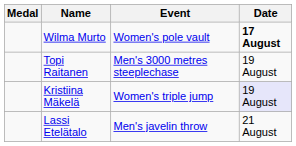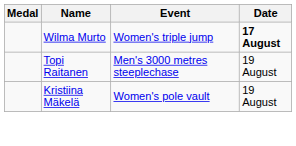Wilma Murto | Event: Women's pole vault -> Women's triple jump
Kristiina Mäkelä | Event: Women's triple jump -> Women's pole vault
Kristiina Mäkelä | Date: lavender background -> no background
- row: Lassi Etelätalo | Men's javelin throw | 21 August
